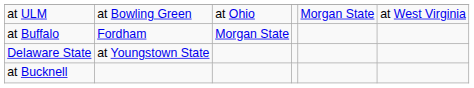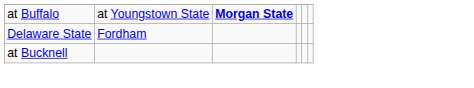- row: at ULM | at Bowling Green | at Ohio | Morgan State | at West Virginia
at Buffalo | column 2: Fordham -> at Youngstown State
at Buffalo | column 3: normal -> bold
Delaware State | column 2: at Youngstown State -> Fordham
